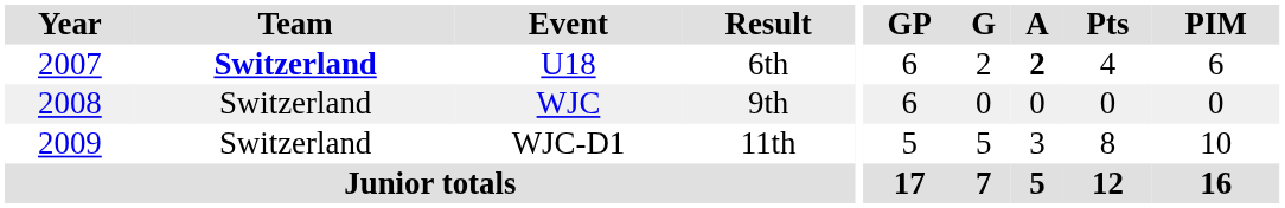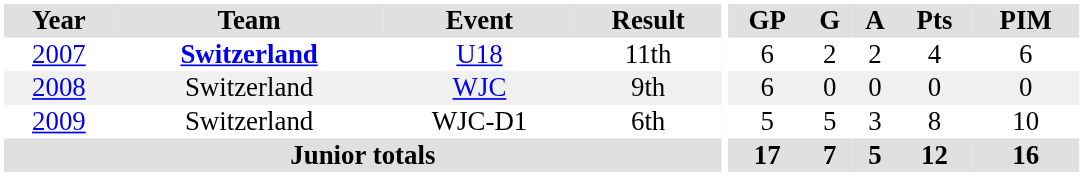U18 | Result: 6th -> 11th
U18 | A: bold -> normal
WJC-D1 | Result: 11th -> 6th
